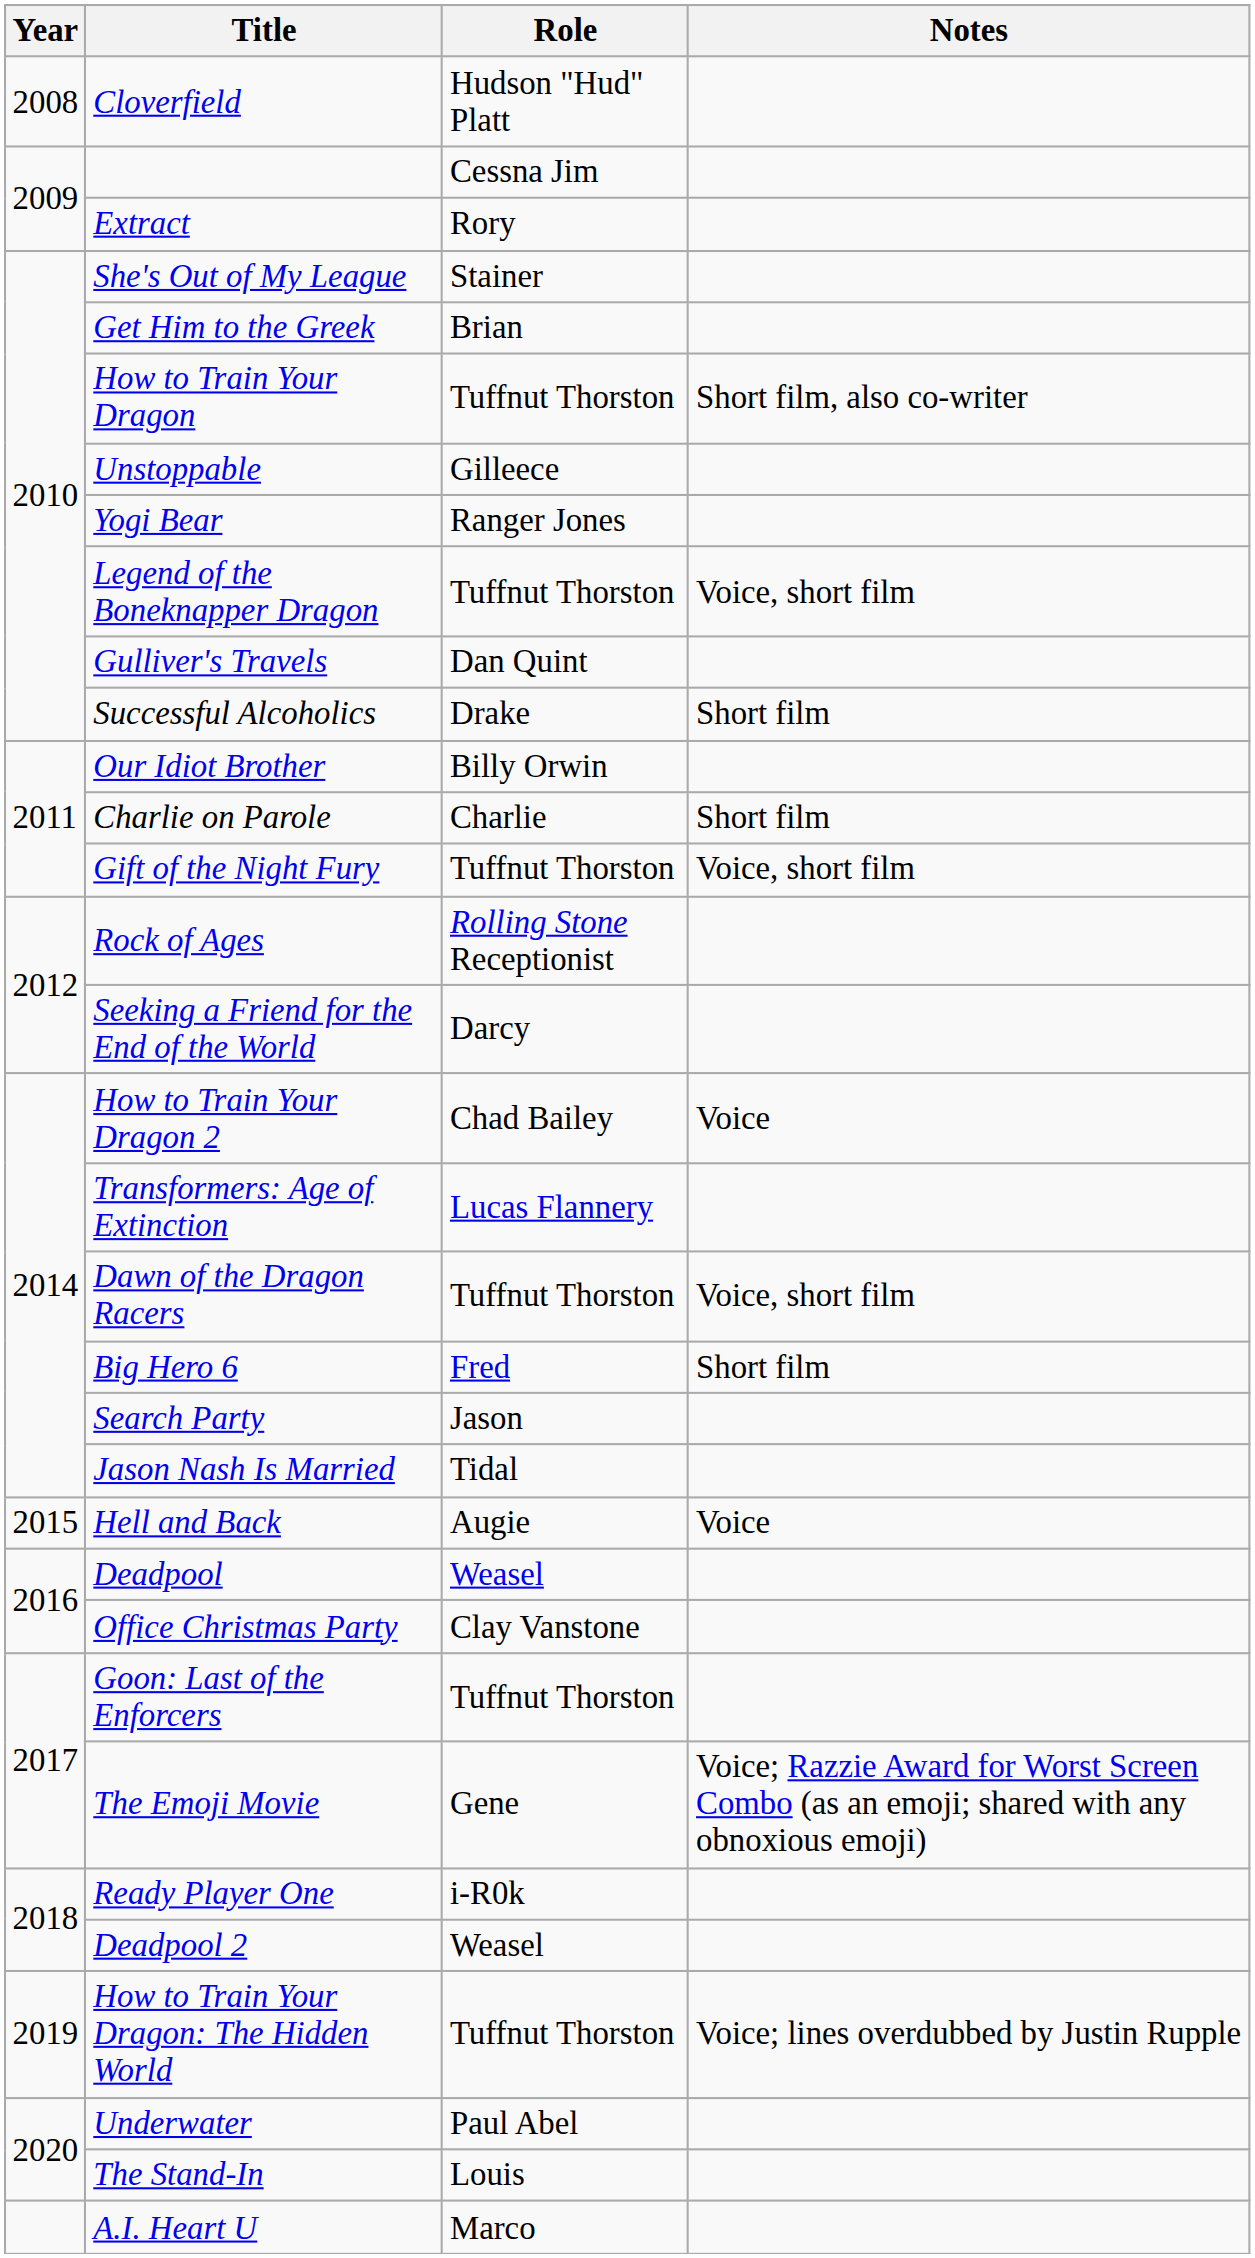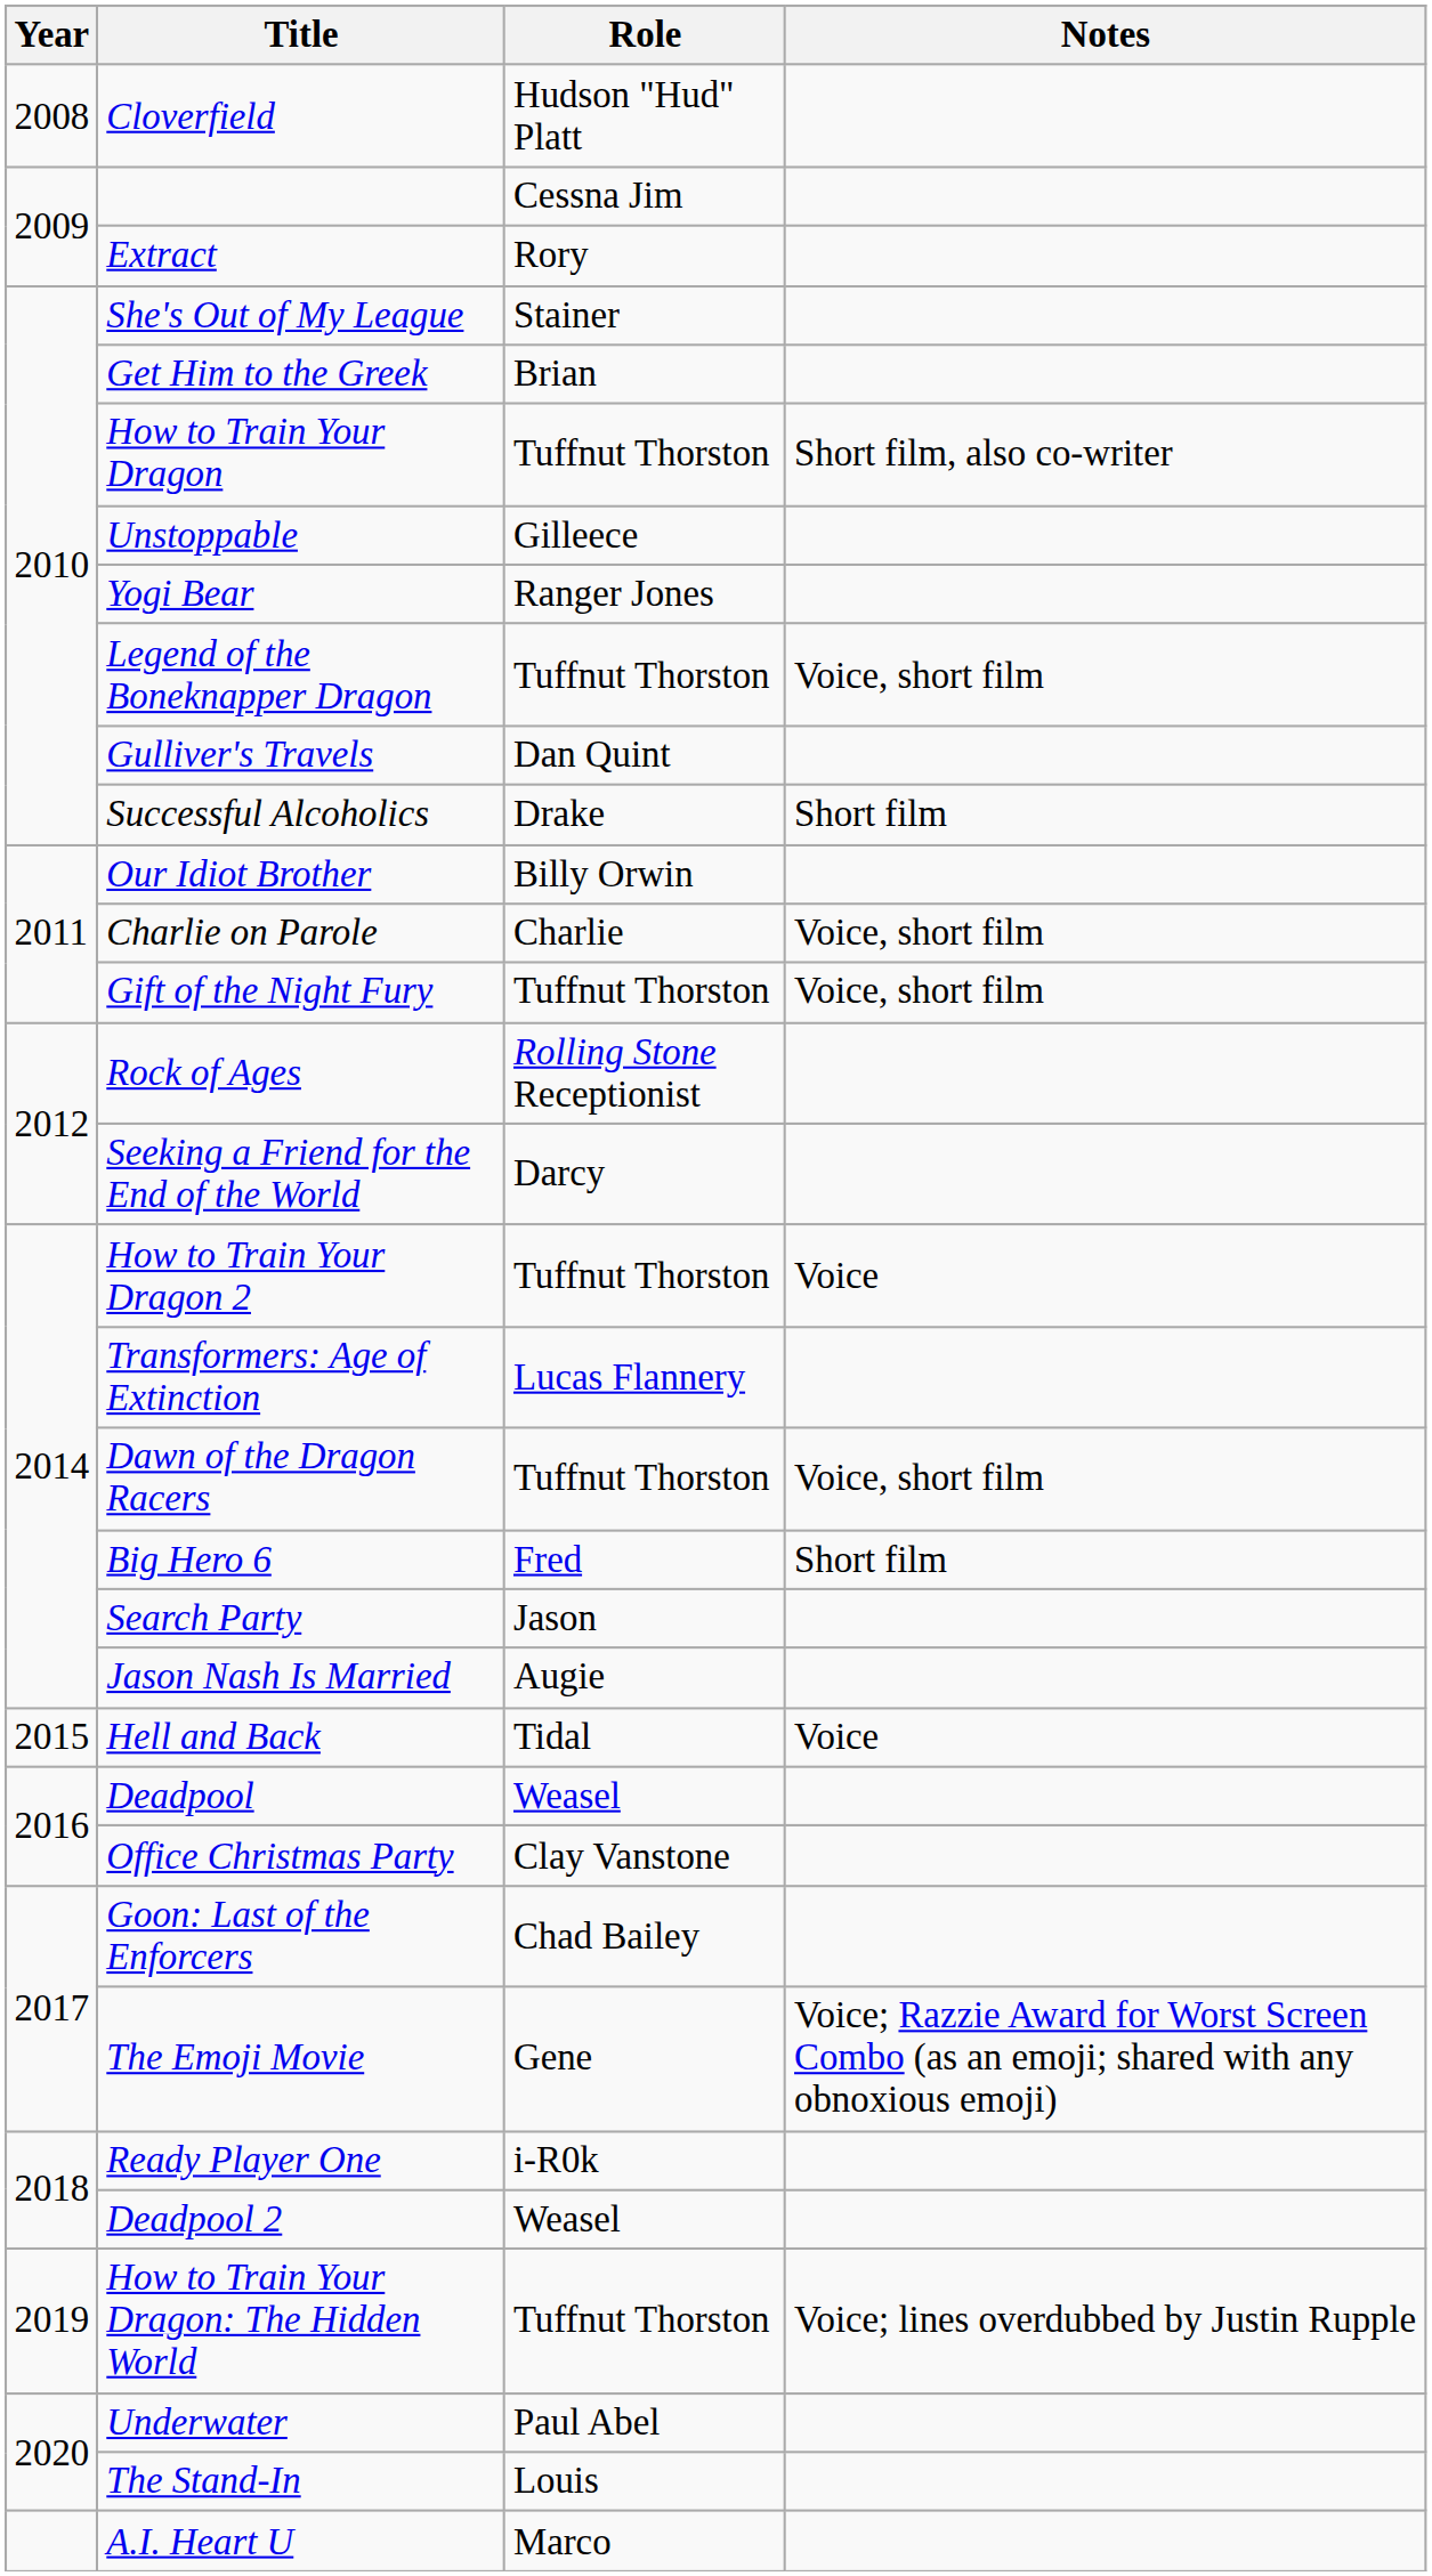Charlie on Parole | Notes: Short film -> Voice, short film
How to Train Your Dragon 2 | Role: Chad Bailey -> Tuffnut Thorston
Jason Nash Is Married | Role: Tidal -> Augie
Hell and Back | Role: Augie -> Tidal
Goon: Last of the Enforcers | Role: Tuffnut Thorston -> Chad Bailey
